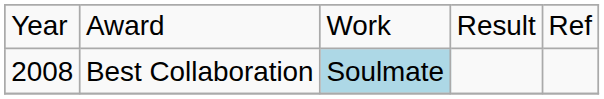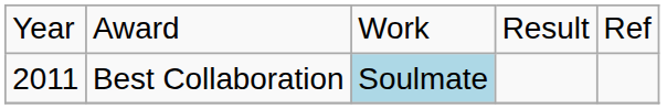Best Collaboration | column 1: 2008 -> 2011
